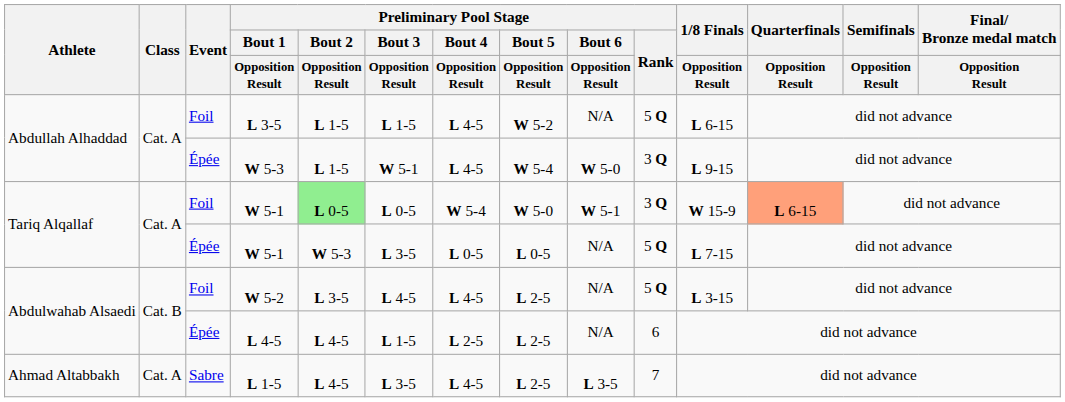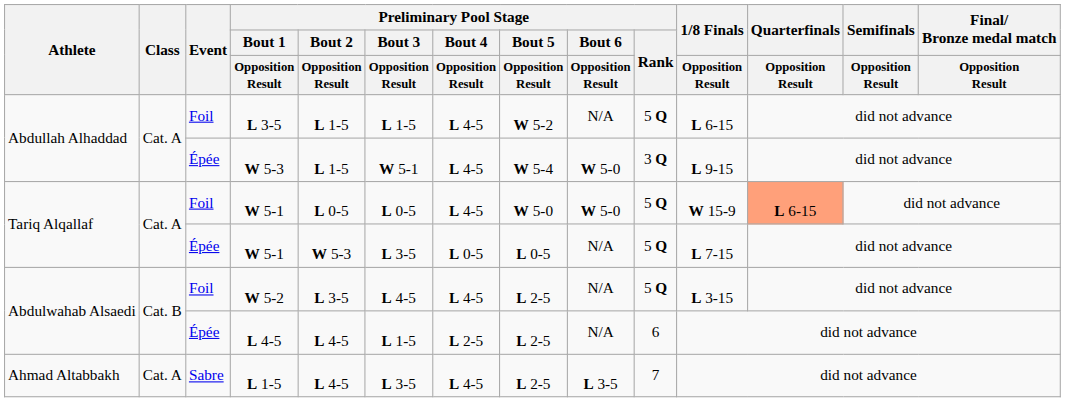Foil / W 5-1 | Preliminary Pool Stage / Bout 2 / Opposition Result: lightgreen background -> no background
Foil / W 5-1 | Preliminary Pool Stage / Bout 4 / Opposition Result: W 5-4 -> L 4-5
Foil / W 5-1 | Preliminary Pool Stage / Bout 6 / Opposition Result: W 5-1 -> W 5-0
Foil / W 5-1 | Preliminary Pool Stage / Rank: 3 Q -> 5 Q
